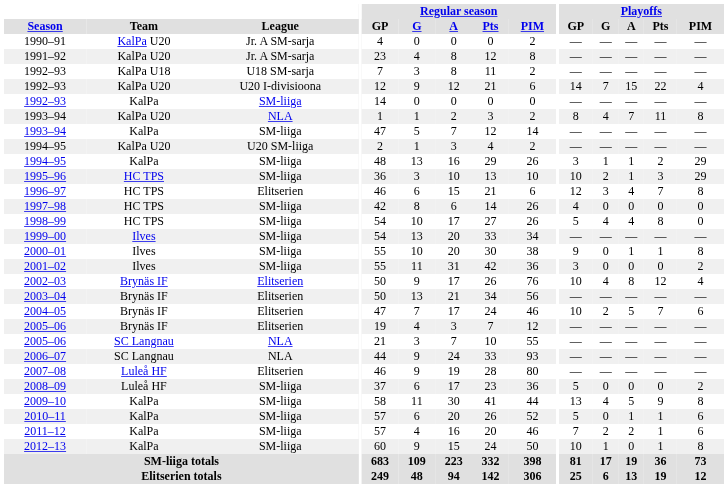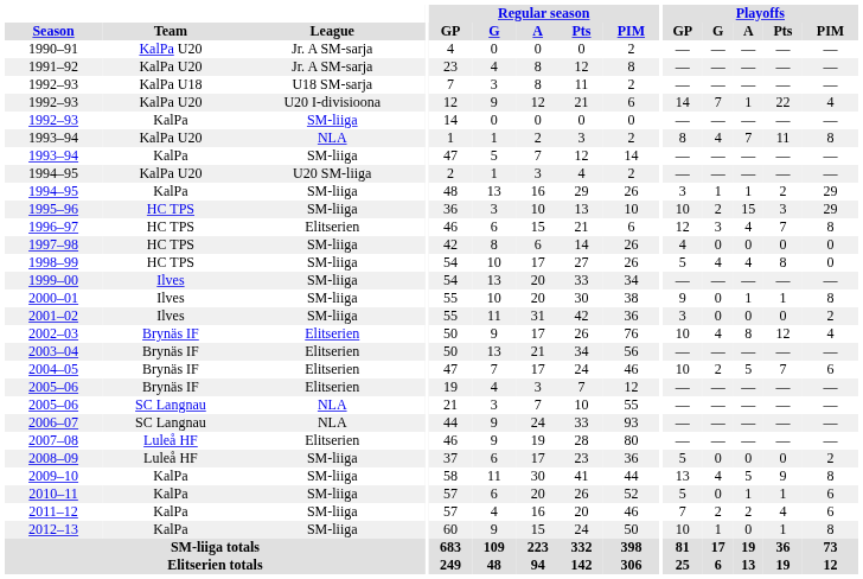1992–93 / KalPa U20 | Playoffs / A: 15 -> 1
1995–96 | Playoffs / A: 1 -> 15
2011–12 | Playoffs / Pts: 1 -> 4
